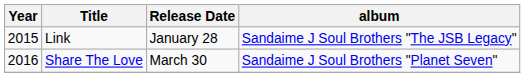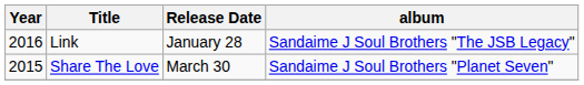Link | Year: 2015 -> 2016
Share The Love | Year: 2016 -> 2015
